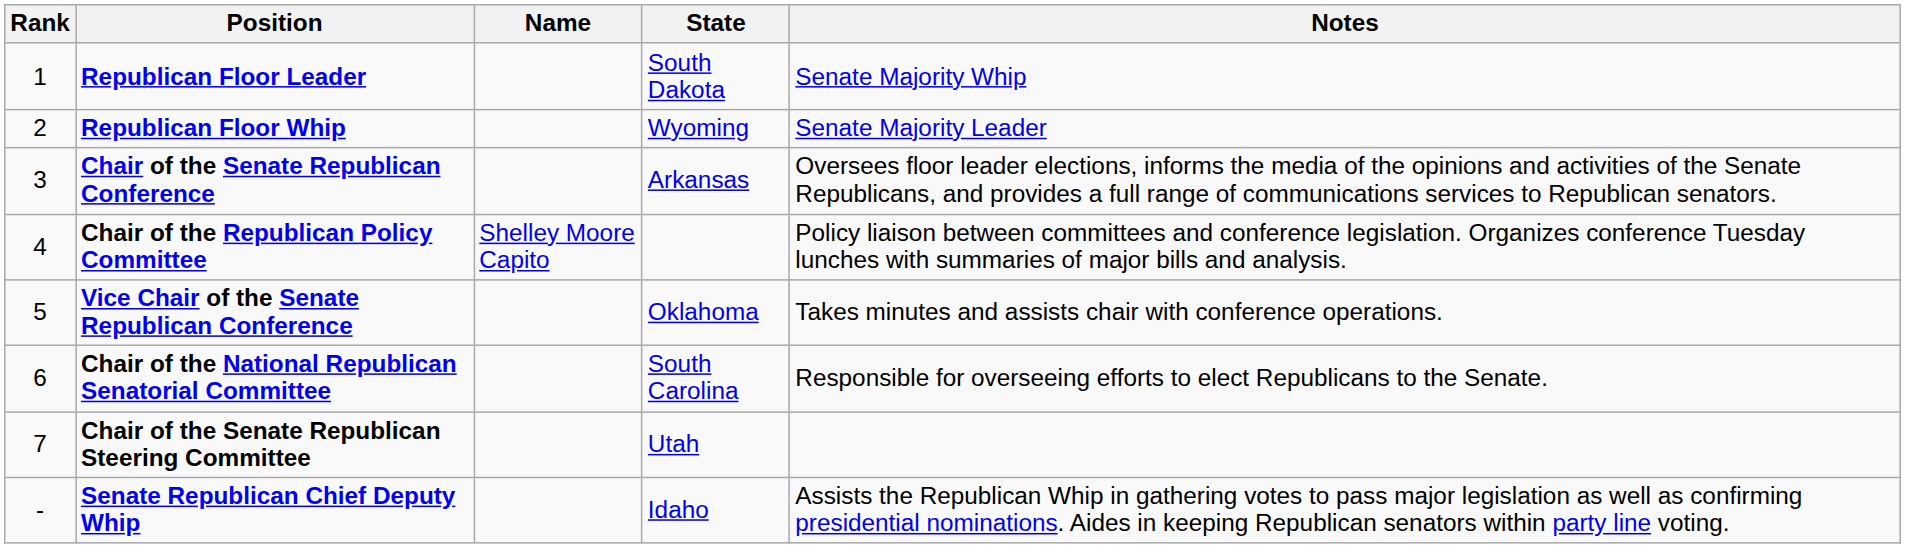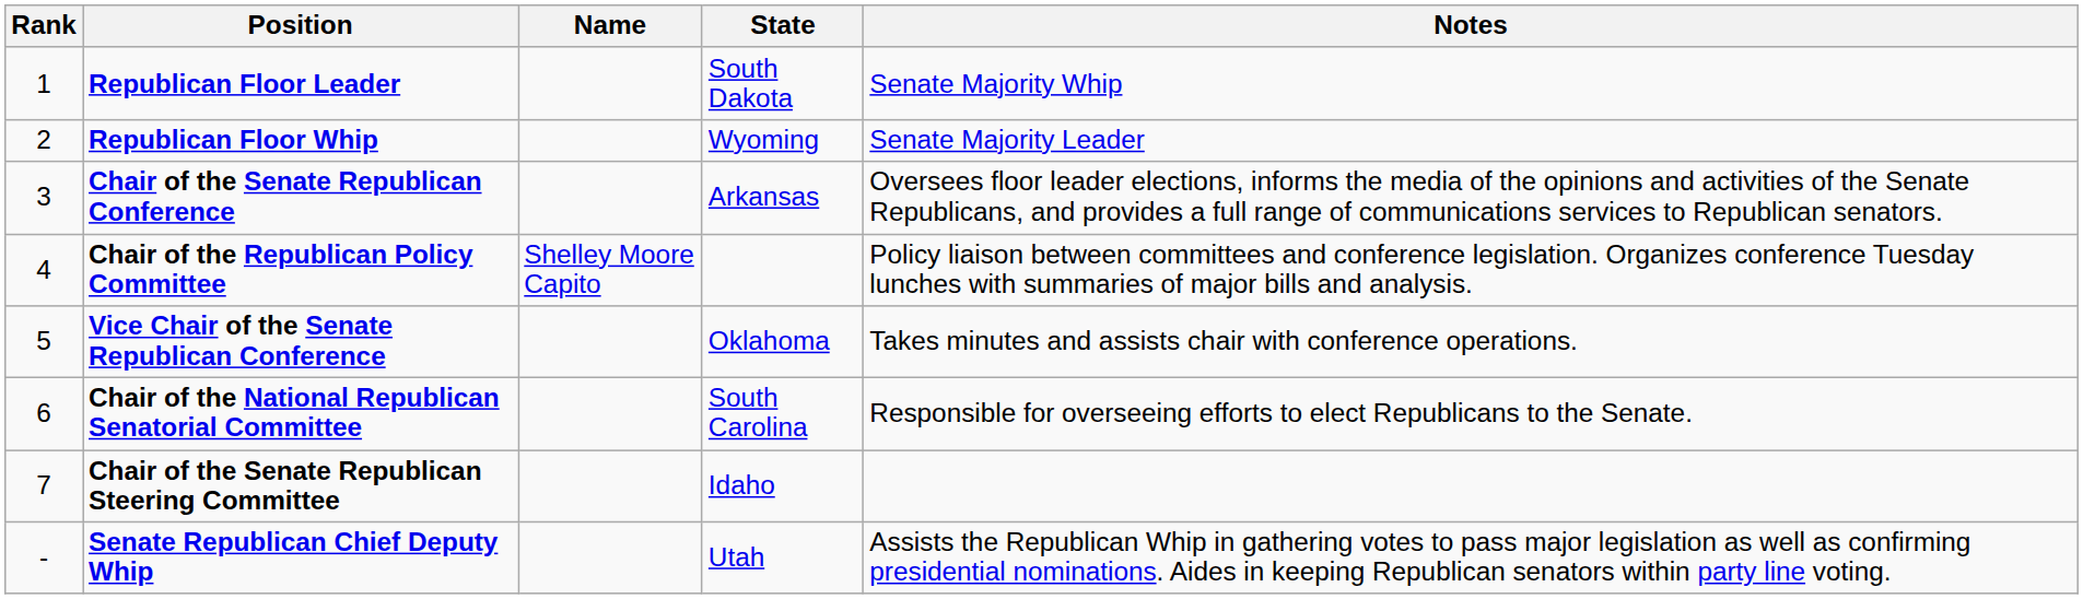Chair of the Senate Republican Steering Committee | State: Utah -> Idaho
Senate Republican Chief Deputy Whip | State: Idaho -> Utah
